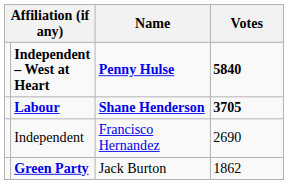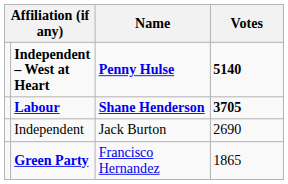Independent – West at Heart | Votes: 5840 -> 5140
Independent | Name: Francisco Hernandez -> Jack Burton
Green Party | Name: Jack Burton -> Francisco Hernandez
Green Party | Votes: 1862 -> 1865
